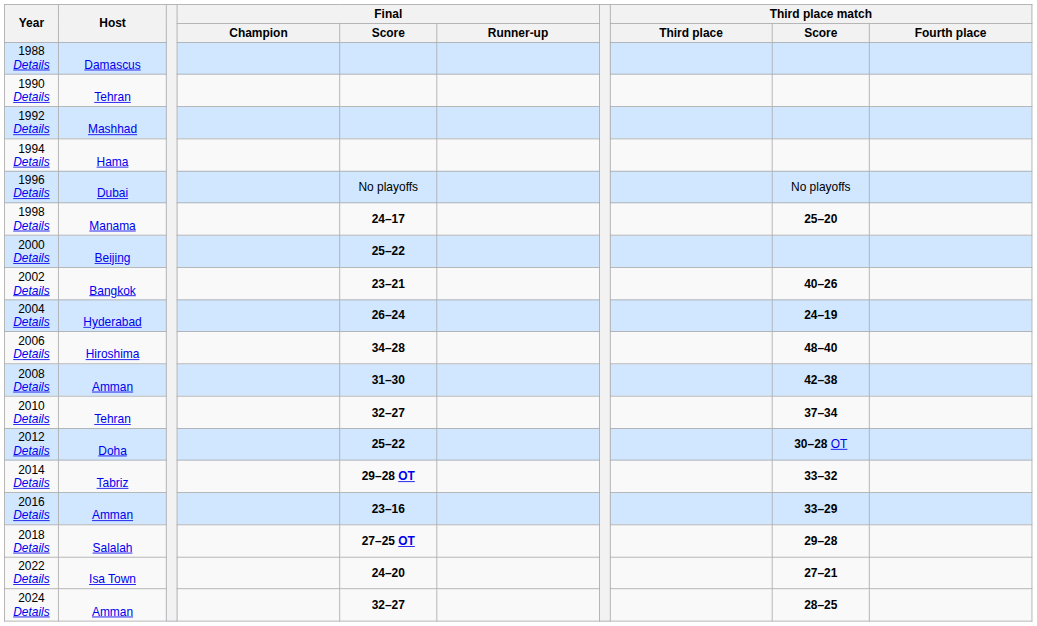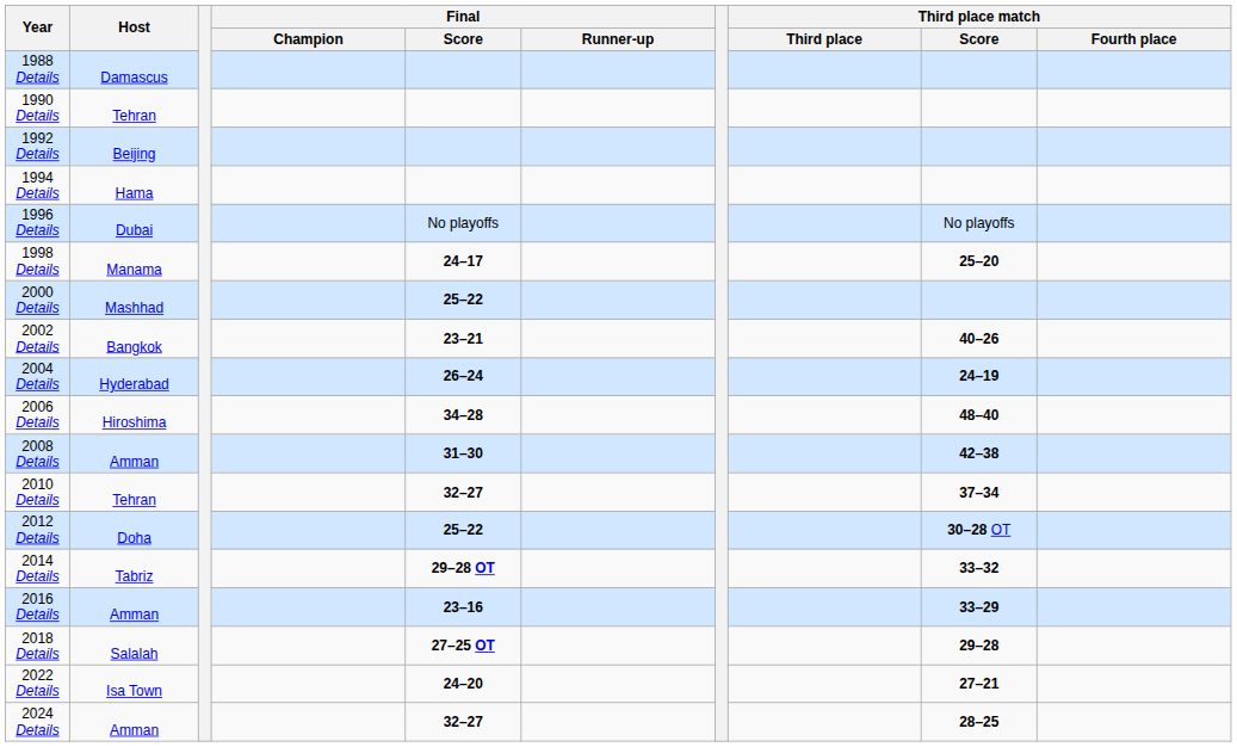1992 Details | Host: Mashhad -> Beijing
2000 Details | Host: Beijing -> Mashhad
